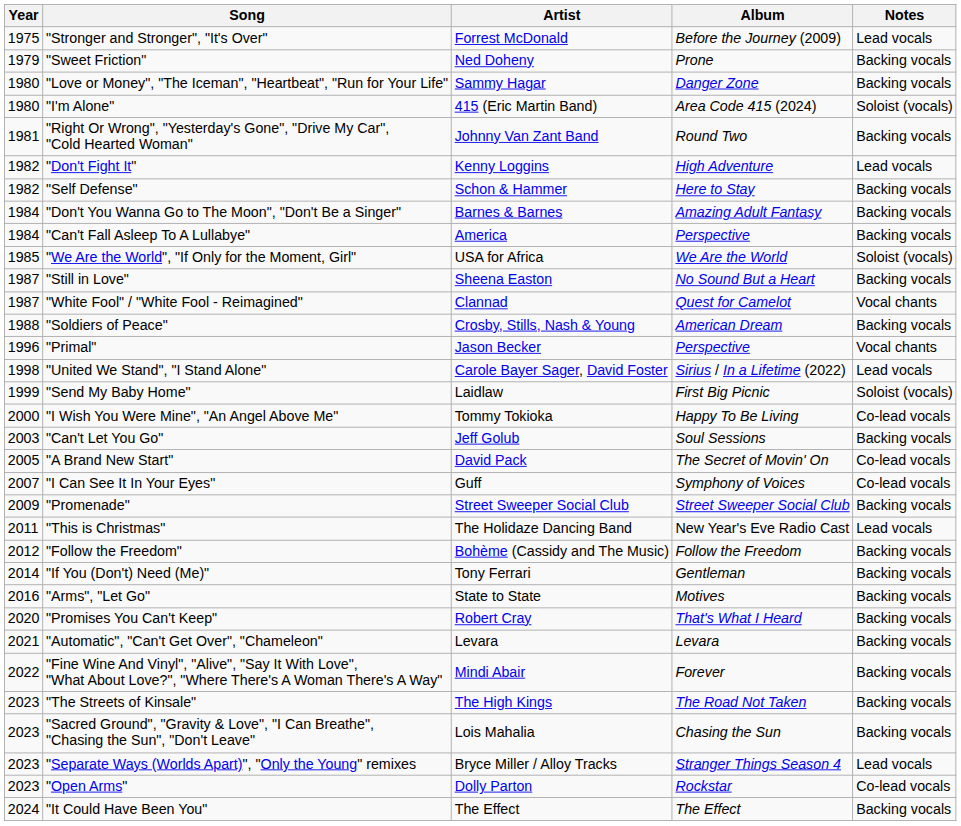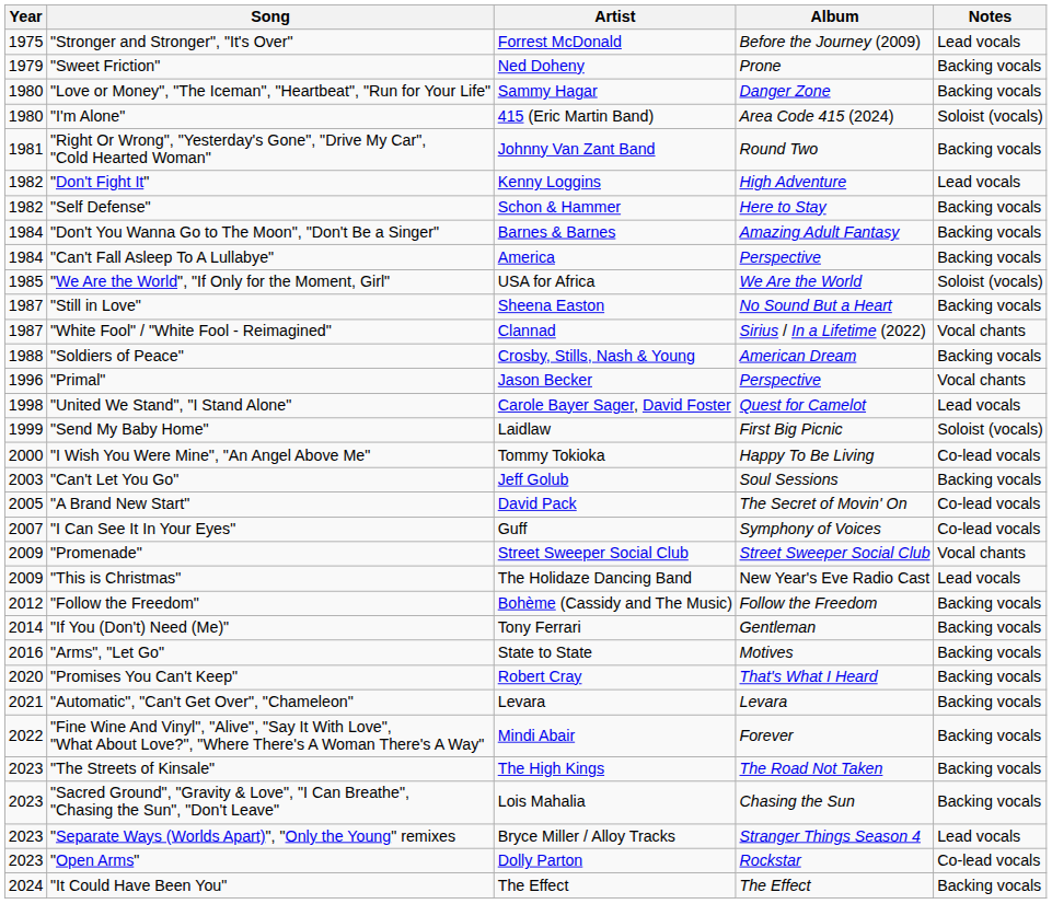"White Fool" / "White Fool - Reimagined" | Album: Quest for Camelot -> Sirius / In a Lifetime (2022)
"United We Stand", "I Stand Alone" | Album: Sirius / In a Lifetime (2022) -> Quest for Camelot
"Promenade" | Notes: Backing vocals -> Vocal chants
"This is Christmas" | Year: 2011 -> 2009
